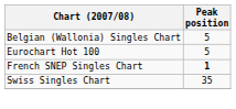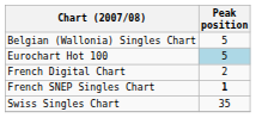Eurochart Hot 100 | Peak position: no background -> lightblue background
+ row: French Digital Chart | 2
